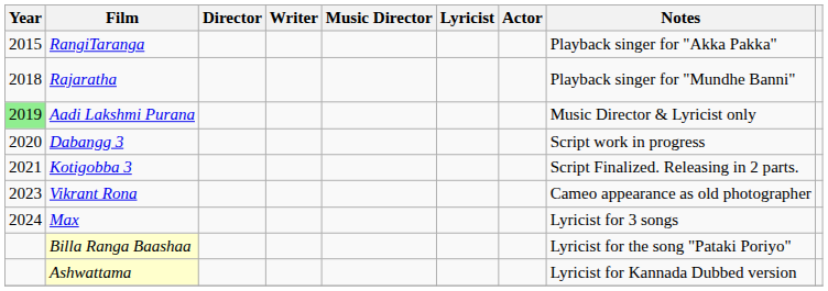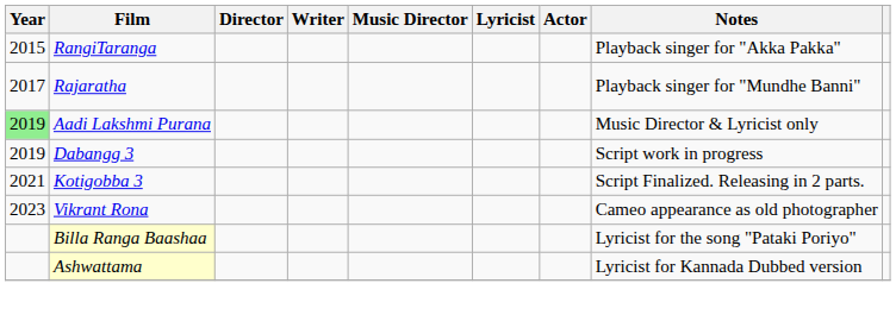Rajaratha | Year: 2018 -> 2017
Dabangg 3 | Year: 2020 -> 2019
- row: 2024 | Max | Lyricist for 3 songs
